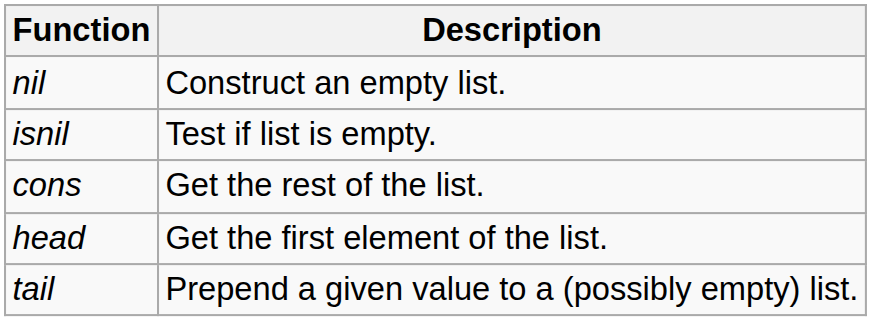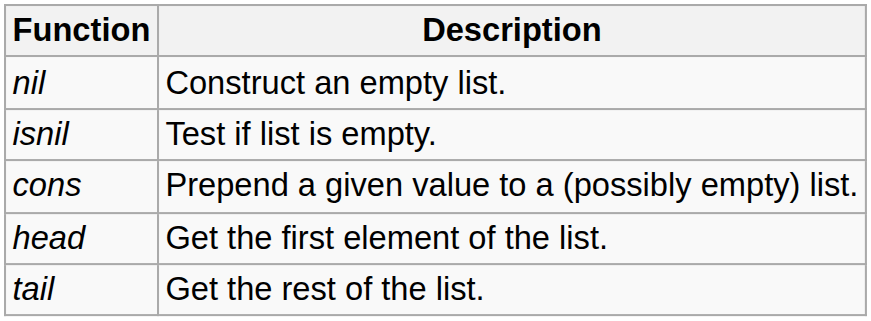cons | Description: Get the rest of the list. -> Prepend a given value to a (possibly empty) list.
tail | Description: Prepend a given value to a (possibly empty) list. -> Get the rest of the list.
